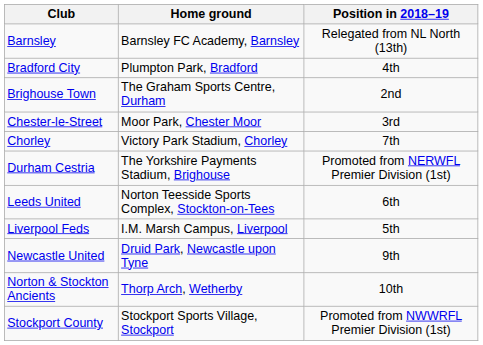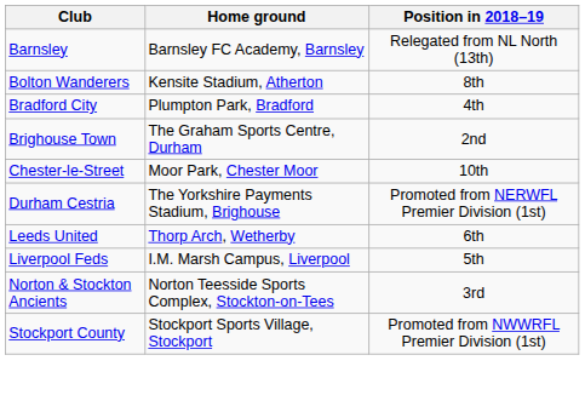+ row: Bolton Wanderers | Kensite Stadium, Atherton | 8th
Chester-le-Street | Position in 2018–19: 3rd -> 10th
- row: Chorley | Victory Park Stadium, Chorley | 7th
Leeds United | Home ground: Norton Teesside Sports Complex, Stockton-on-Tees -> Thorp Arch, Wetherby
- row: Newcastle United | Druid Park, Newcastle upon Tyne | 9th
Norton & Stockton Ancients | Home ground: Thorp Arch, Wetherby -> Norton Teesside Sports Complex, Stockton-on-Tees
Norton & Stockton Ancients | Position in 2018–19: 10th -> 3rd
